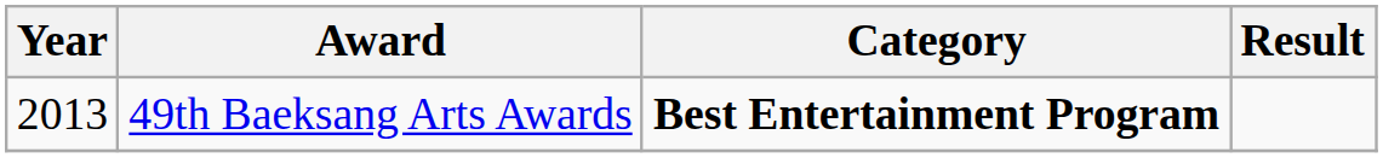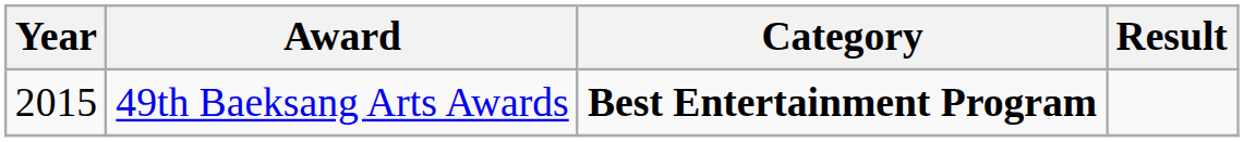49th Baeksang Arts Awards | Year: 2013 -> 2015
